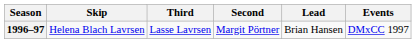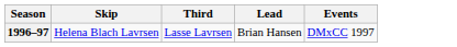- column: Second | Margit Pörtner
